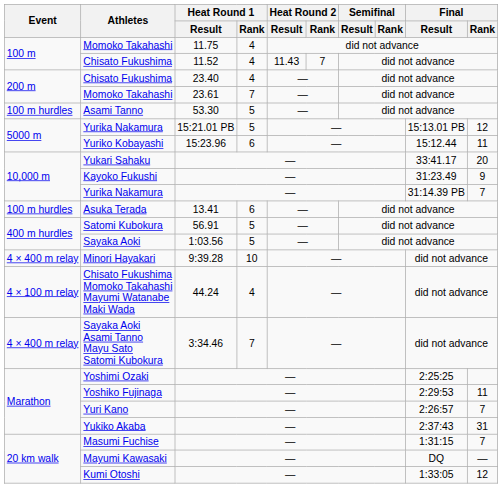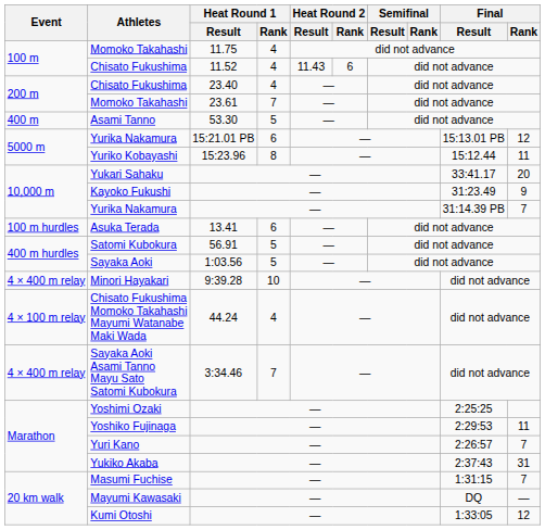Chisato Fukushima / 11.52 | Heat Round 2 / Rank: 7 -> 6
Asami Tanno | Event: 100 m hurdles -> 400 m
Yurika Nakamura / 15:21.01 PB | Heat Round 1 / Rank: 5 -> 6
Yuriko Kobayashi | Heat Round 1 / Rank: 6 -> 8
